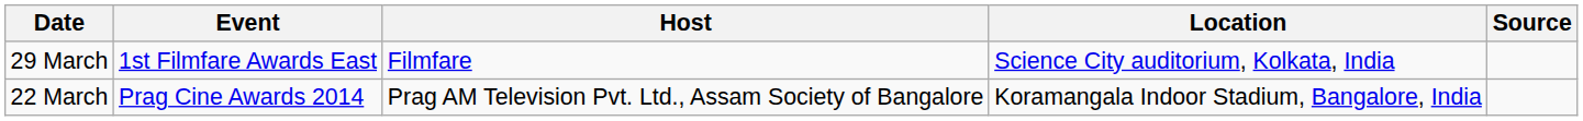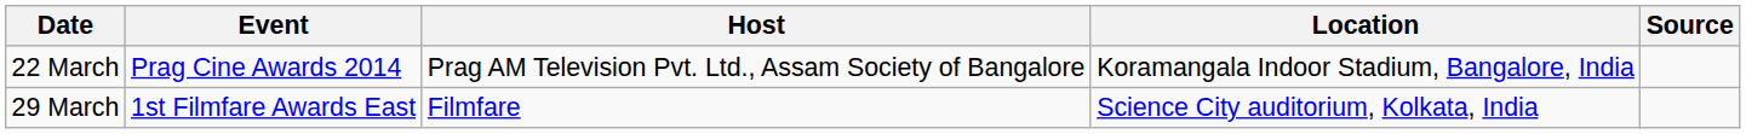rows swapped: 22 March <-> 29 March
